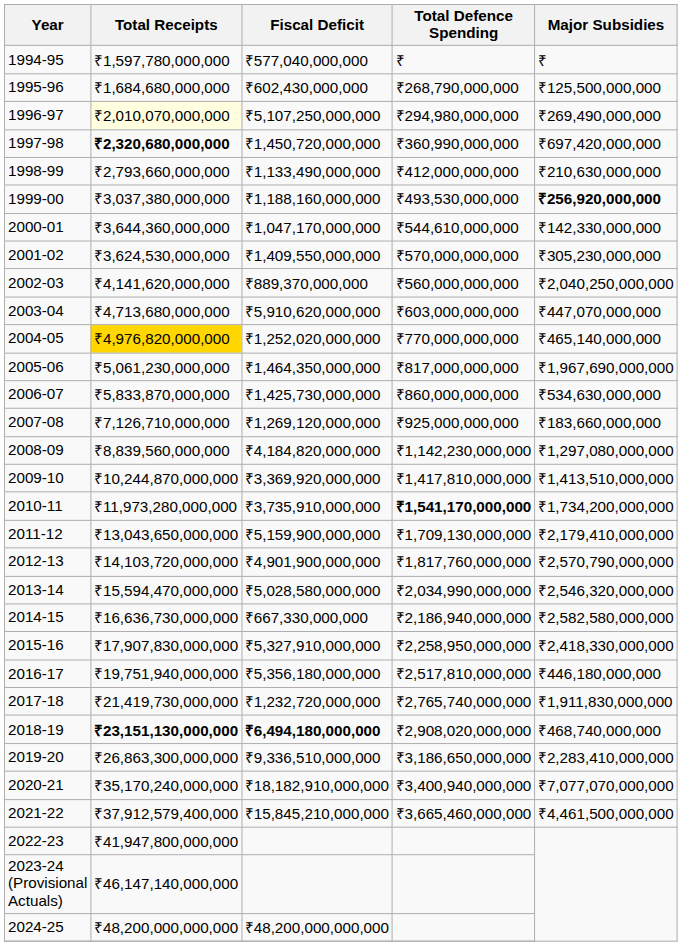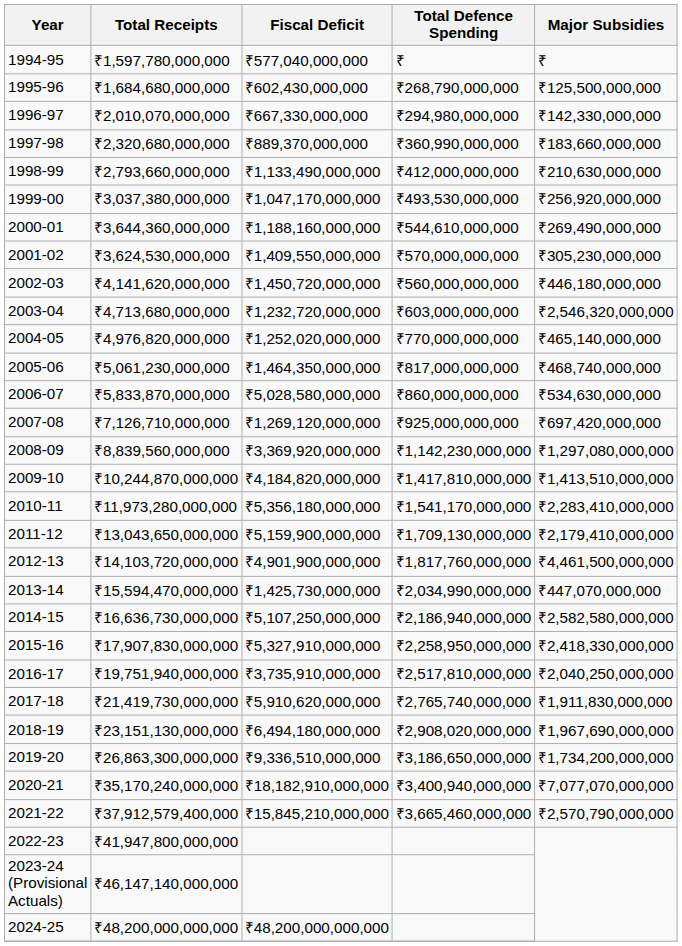1996-97 | Total Receipts: lightyellow background -> no background
1996-97 | Fiscal Deficit: ₹5,107,250,000,000 -> ₹667,330,000,000
1996-97 | Major Subsidies: ₹269,490,000,000 -> ₹142,330,000,000
1997-98 | Total Receipts: bold -> normal
1997-98 | Fiscal Deficit: ₹1,450,720,000,000 -> ₹889,370,000,000
1997-98 | Major Subsidies: ₹697,420,000,000 -> ₹183,660,000,000
1999-00 | Fiscal Deficit: ₹1,188,160,000,000 -> ₹1,047,170,000,000
1999-00 | Major Subsidies: bold -> normal
2000-01 | Fiscal Deficit: ₹1,047,170,000,000 -> ₹1,188,160,000,000
2000-01 | Major Subsidies: ₹142,330,000,000 -> ₹269,490,000,000
2002-03 | Fiscal Deficit: ₹889,370,000,000 -> ₹1,450,720,000,000
2002-03 | Major Subsidies: ₹2,040,250,000,000 -> ₹446,180,000,000
2003-04 | Fiscal Deficit: ₹5,910,620,000,000 -> ₹1,232,720,000,000
2003-04 | Major Subsidies: ₹447,070,000,000 -> ₹2,546,320,000,000
2004-05 | Total Receipts: gold background -> no background
2005-06 | Major Subsidies: ₹1,967,690,000,000 -> ₹468,740,000,000
2006-07 | Fiscal Deficit: ₹1,425,730,000,000 -> ₹5,028,580,000,000
2007-08 | Major Subsidies: ₹183,660,000,000 -> ₹697,420,000,000
2008-09 | Fiscal Deficit: ₹4,184,820,000,000 -> ₹3,369,920,000,000
2009-10 | Fiscal Deficit: ₹3,369,920,000,000 -> ₹4,184,820,000,000
2010-11 | Fiscal Deficit: ₹3,735,910,000,000 -> ₹5,356,180,000,000
2010-11 | Total Defence Spending: bold -> normal
2010-11 | Major Subsidies: ₹1,734,200,000,000 -> ₹2,283,410,000,000
2012-13 | Major Subsidies: ₹2,570,790,000,000 -> ₹4,461,500,000,000
2013-14 | Fiscal Deficit: ₹5,028,580,000,000 -> ₹1,425,730,000,000
2013-14 | Major Subsidies: ₹2,546,320,000,000 -> ₹447,070,000,000
2014-15 | Fiscal Deficit: ₹667,330,000,000 -> ₹5,107,250,000,000
2016-17 | Fiscal Deficit: ₹5,356,180,000,000 -> ₹3,735,910,000,000
2016-17 | Major Subsidies: ₹446,180,000,000 -> ₹2,040,250,000,000
2017-18 | Fiscal Deficit: ₹1,232,720,000,000 -> ₹5,910,620,000,000
2018-19 | Total Receipts: bold -> normal
2018-19 | Fiscal Deficit: bold -> normal
2018-19 | Major Subsidies: ₹468,740,000,000 -> ₹1,967,690,000,000
2019-20 | Major Subsidies: ₹2,283,410,000,000 -> ₹1,734,200,000,000
2021-22 | Major Subsidies: ₹4,461,500,000,000 -> ₹2,570,790,000,000
